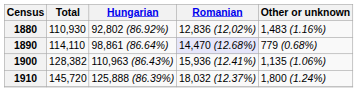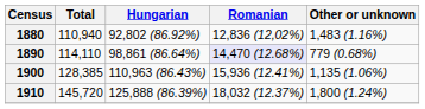1880 | Total: 110,930 -> 110,940
1900 | Total: 128,382 -> 128,385
